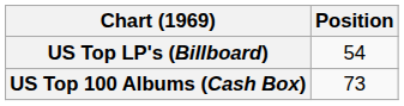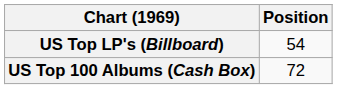US Top 100 Albums (Cash Box) | Position: 73 -> 72
